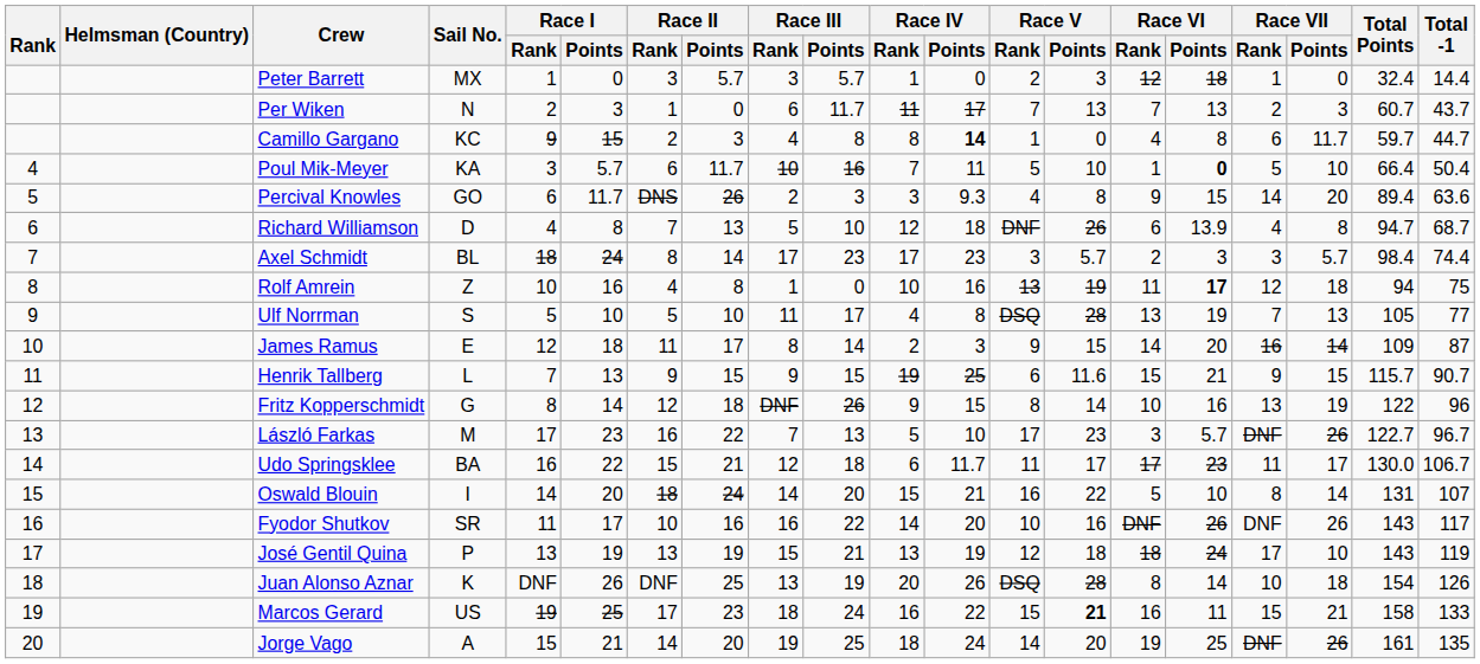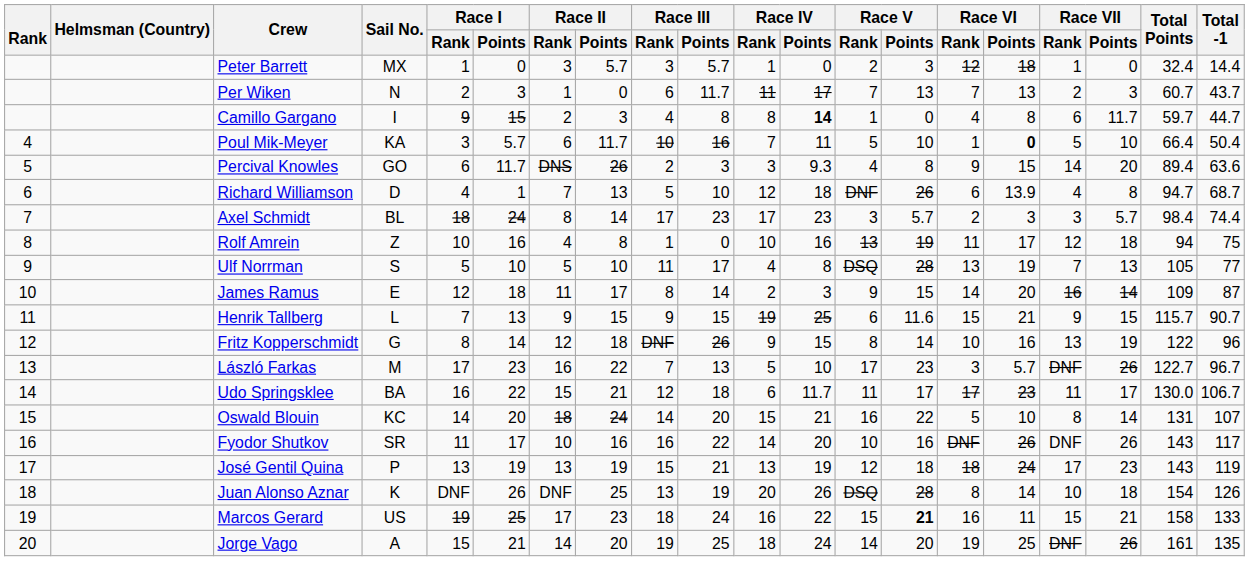Camillo Gargano | Sail No.: KC -> I
Richard Williamson | Race I / Points: 8 -> 1
Rolf Amrein | Race VI / Points: bold -> normal
Oswald Blouin | Sail No.: I -> KC
José Gentil Quina | Race VII / Points: 10 -> 23
